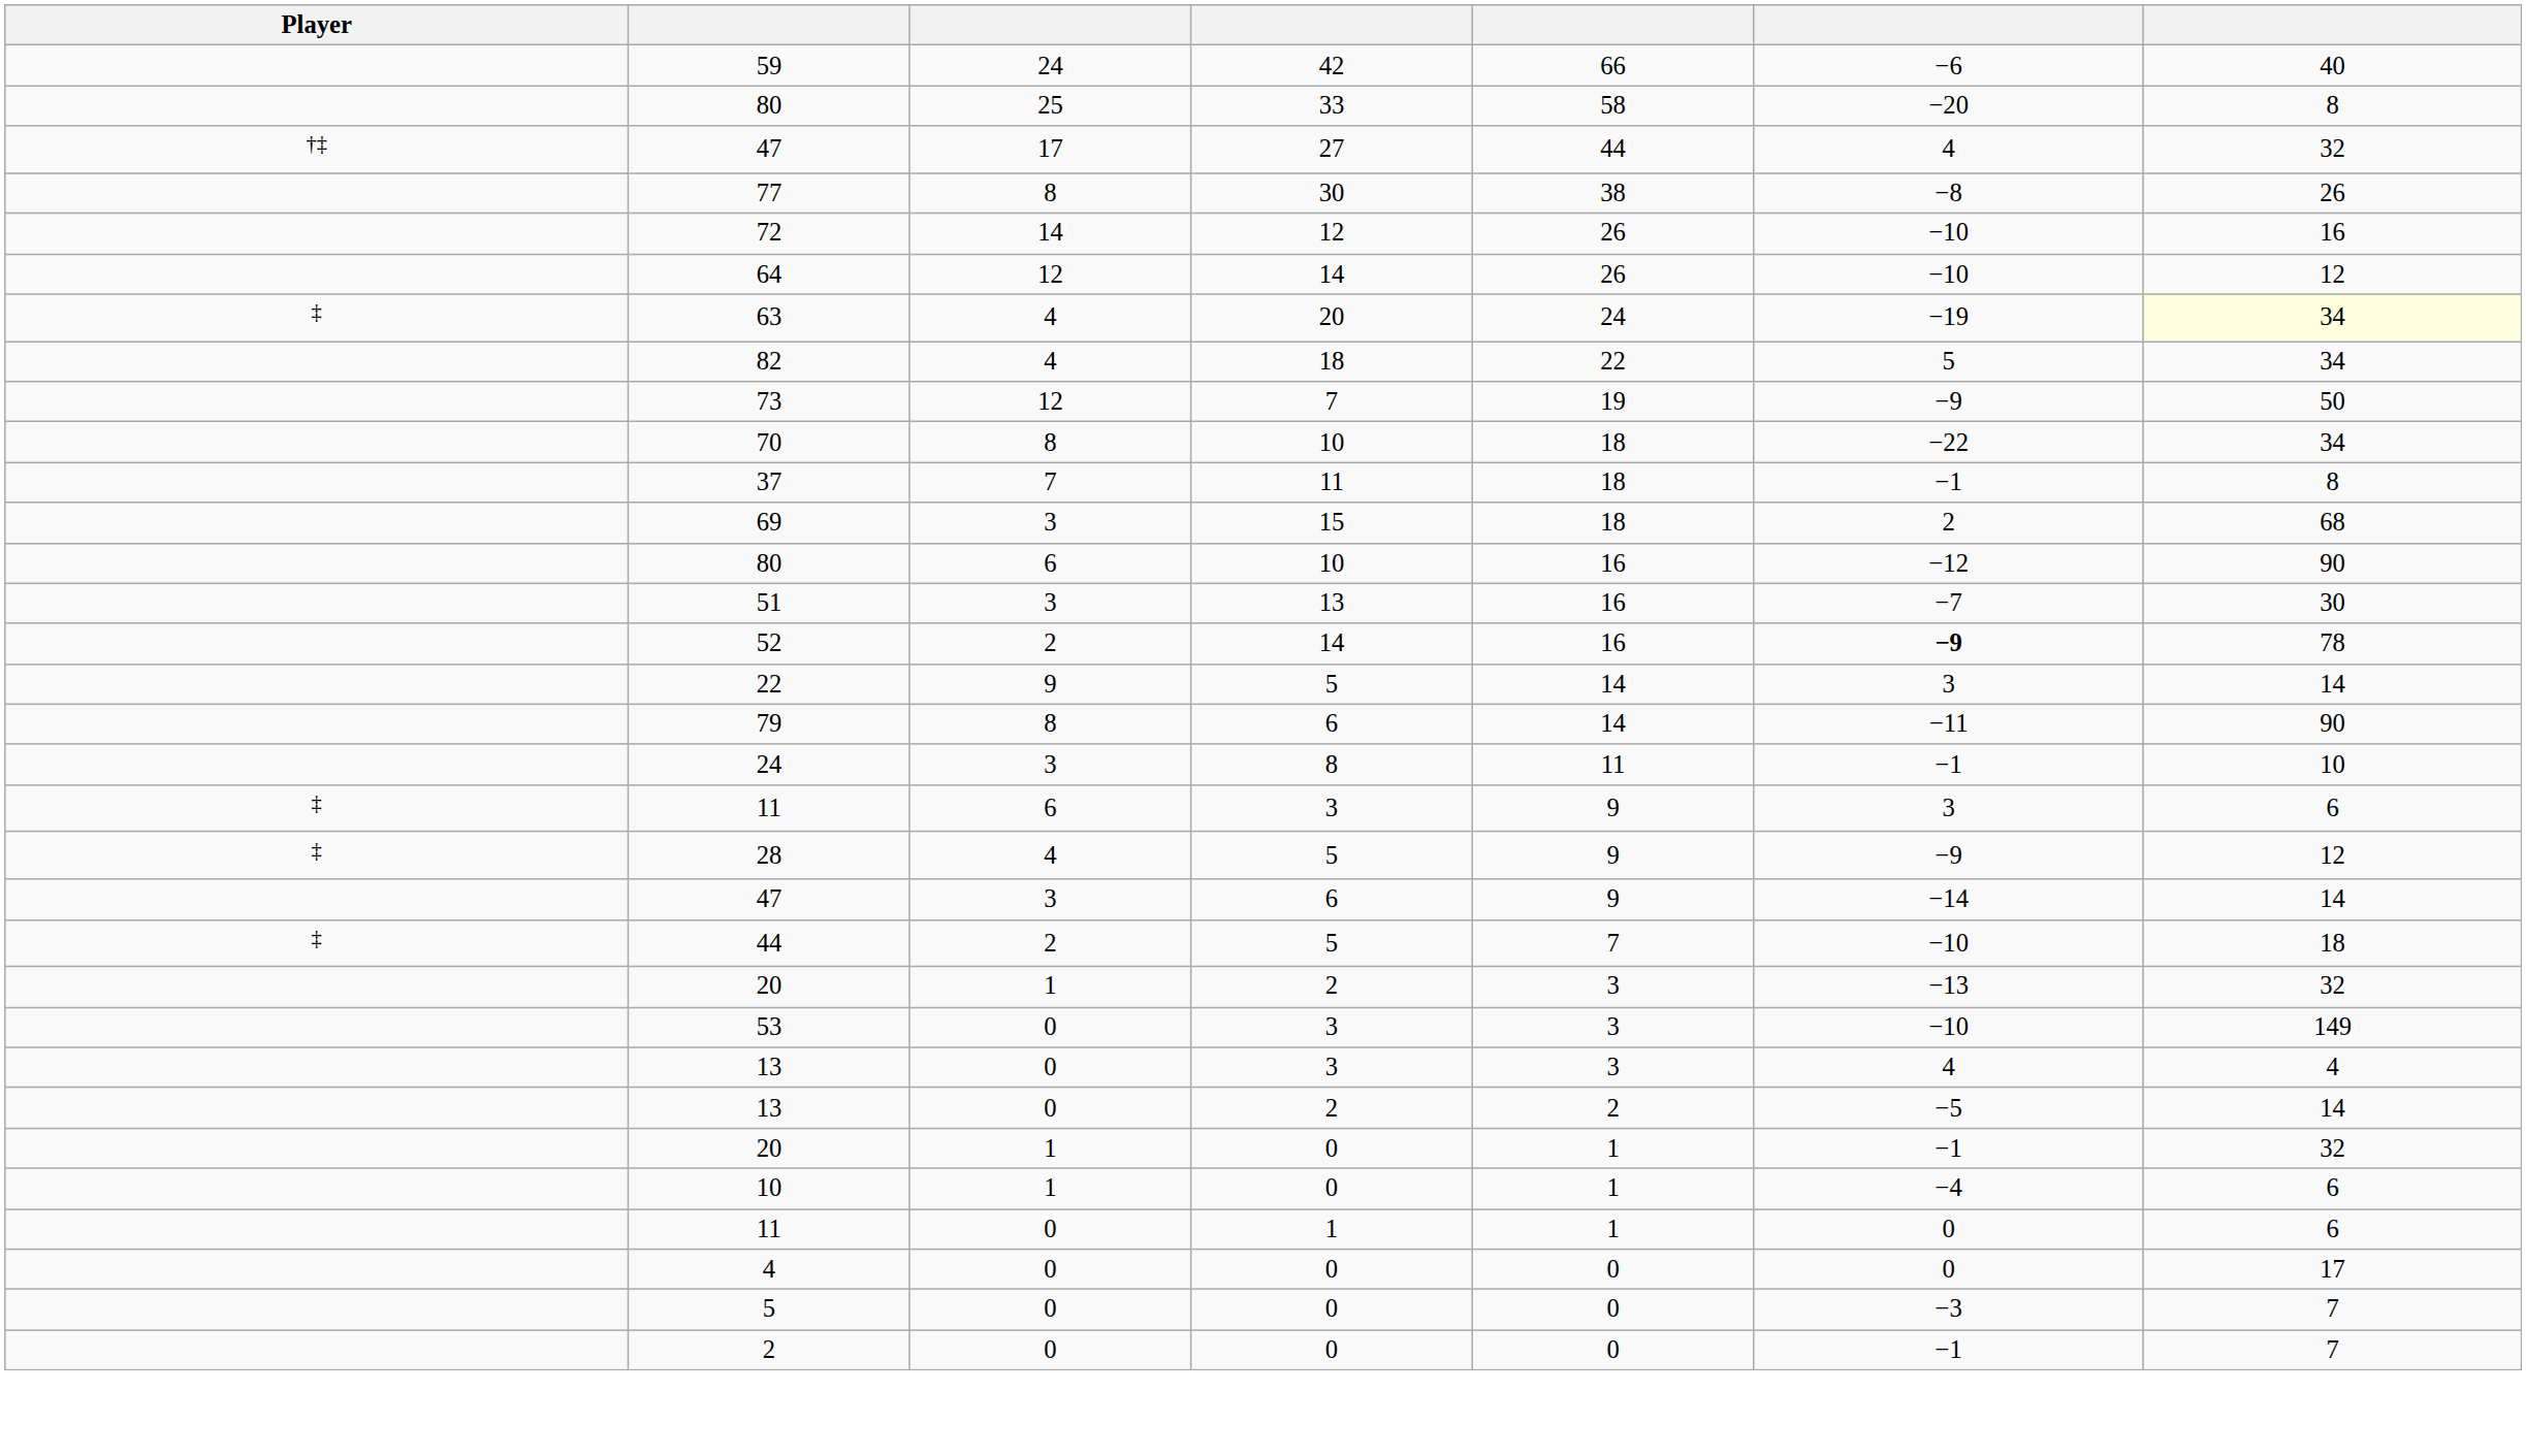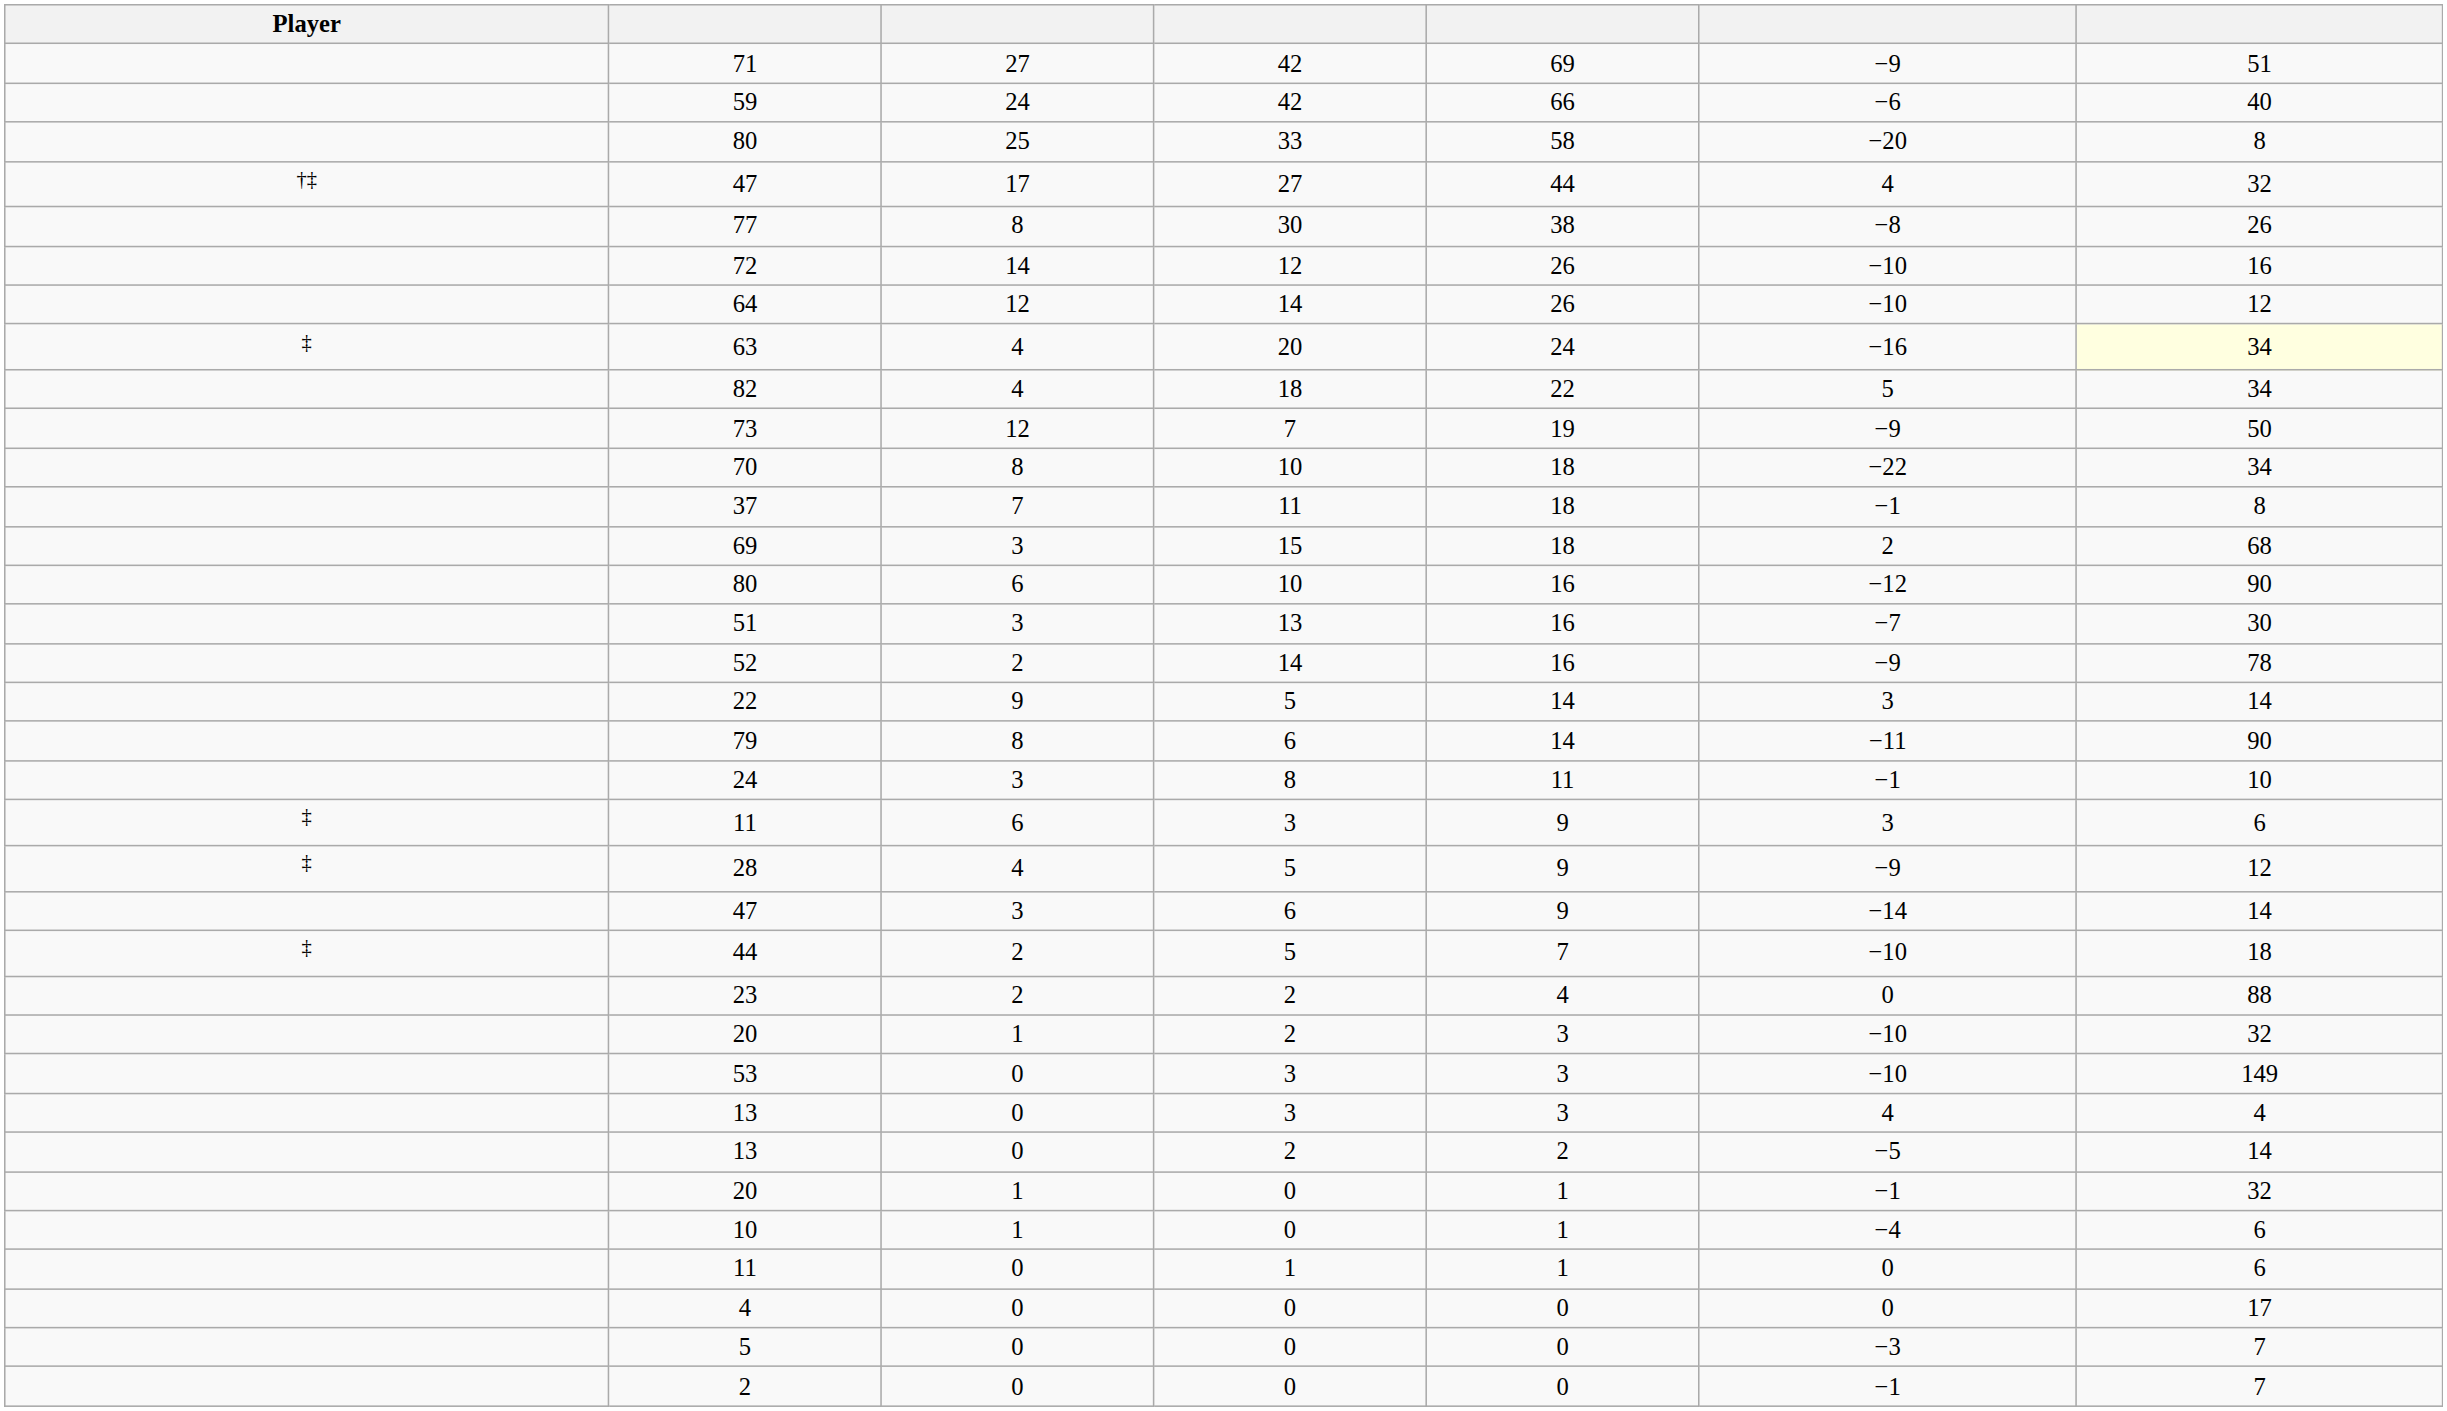+ row: 71 | 27 | 42 | 69 | −9 | 51
63 | column 6: −19 -> −16
52 | column 6: bold -> normal
+ row: 23 | 2 | 2 | 4 | 0 | 88
20 / 2 | column 6: −13 -> −10
